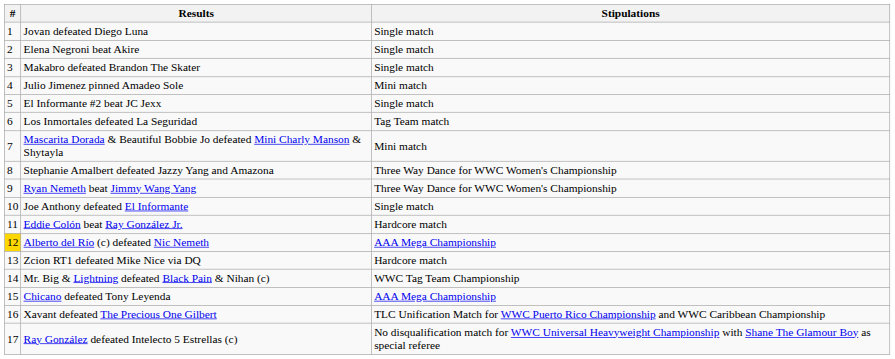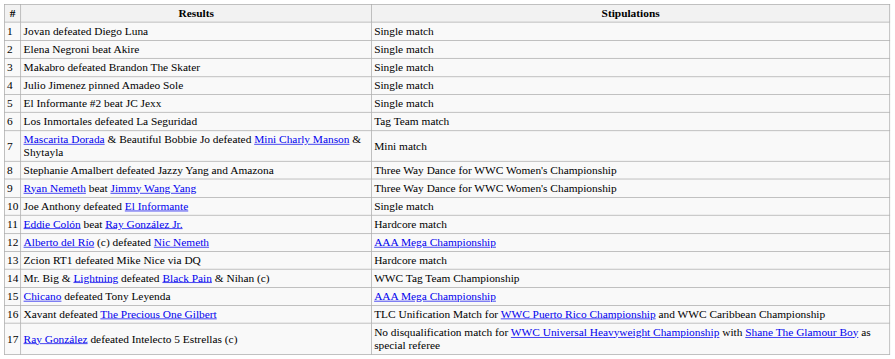Julio Jimenez pinned Amadeo Sole | Stipulations: Mini match -> Single match
Alberto del Río (c) defeated Nic Nemeth | #: gold background -> no background
